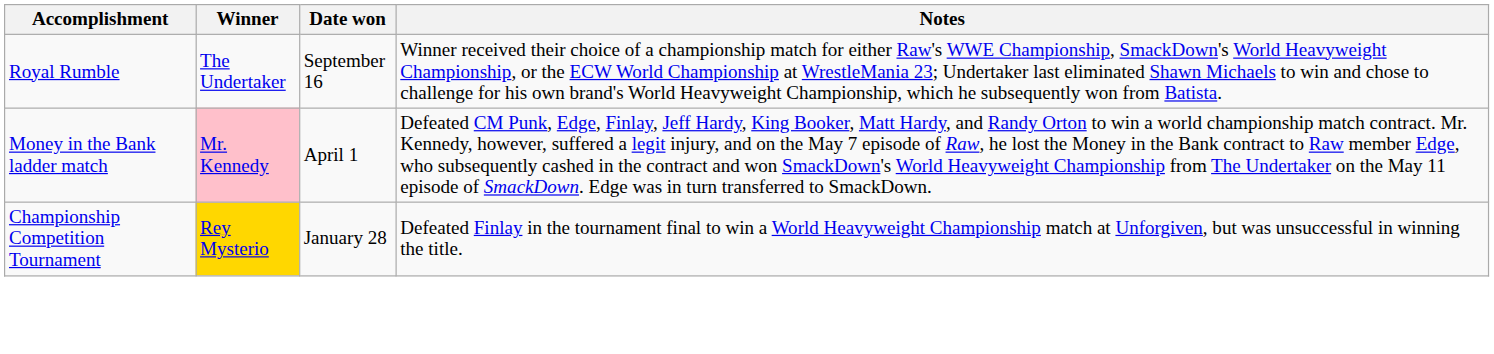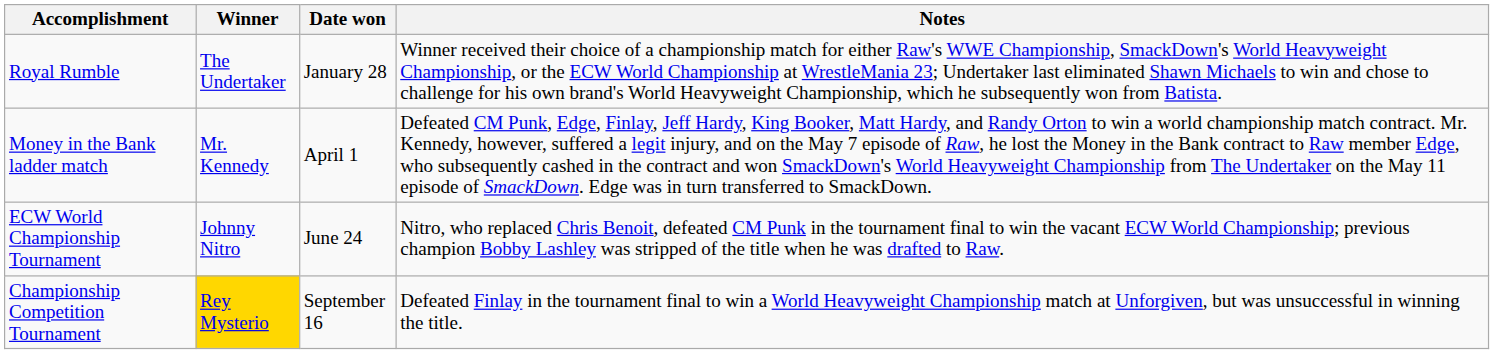Royal Rumble | Date won: September 16 -> January 28
Money in the Bank ladder match | Winner: pink background -> no background
+ row: ECW World Championship Tournament | Johnny Nitro | June 24 | Nitro, who replaced Chris Benoit, defeated CM Punk in the tournament final to win the vacant ECW World Championship; previous champion Bobby Lashley was stripped of the title when he was drafted to Raw.
Championship Competition Tournament | Date won: January 28 -> September 16
